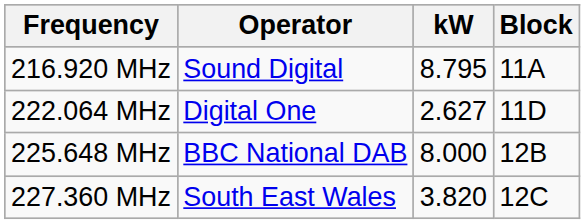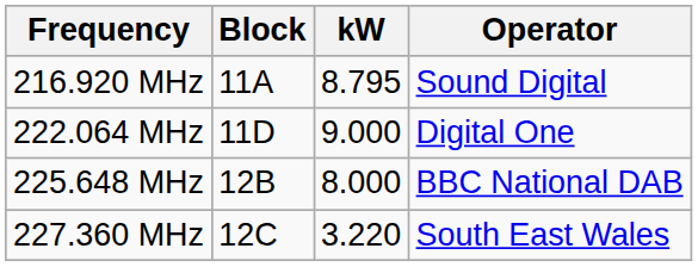columns swapped: Block <-> Operator
222.064 MHz | kW: 2.627 -> 9.000
227.360 MHz | kW: 3.820 -> 3.220
